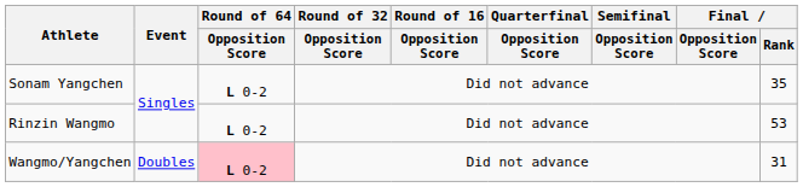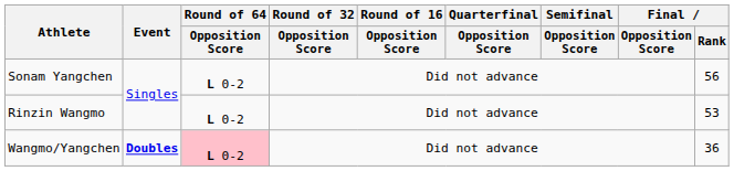Sonam Yangchen | Final / Rank: 35 -> 56
Wangmo/Yangchen | Event: normal -> bold
Wangmo/Yangchen | Final / Rank: 31 -> 36
